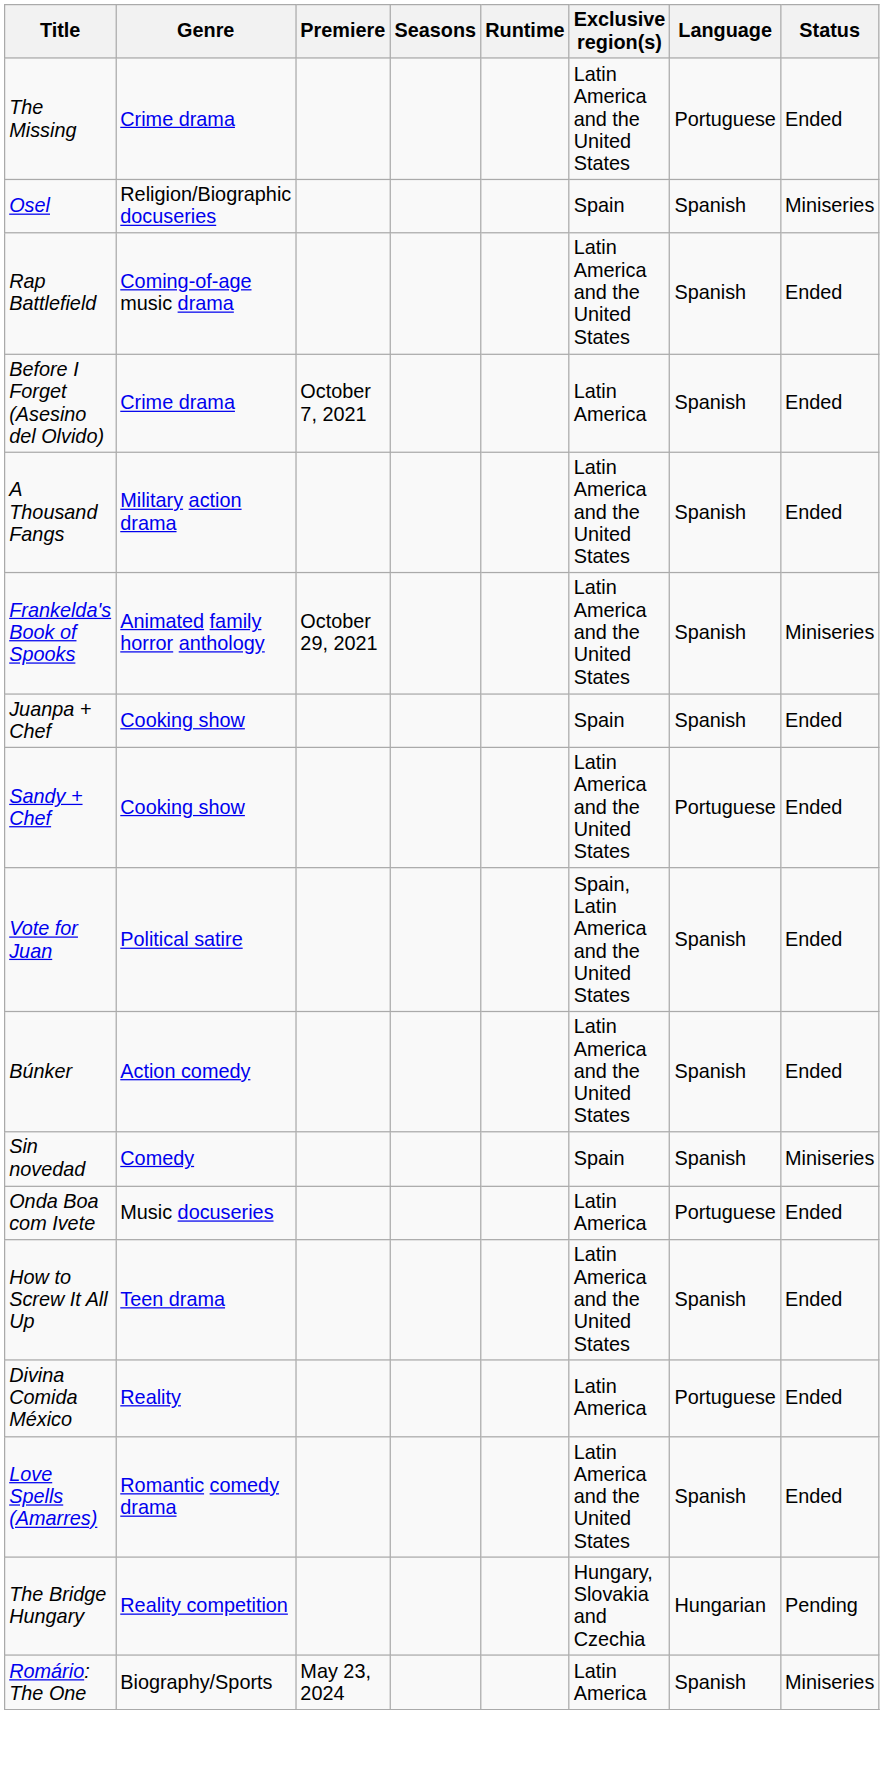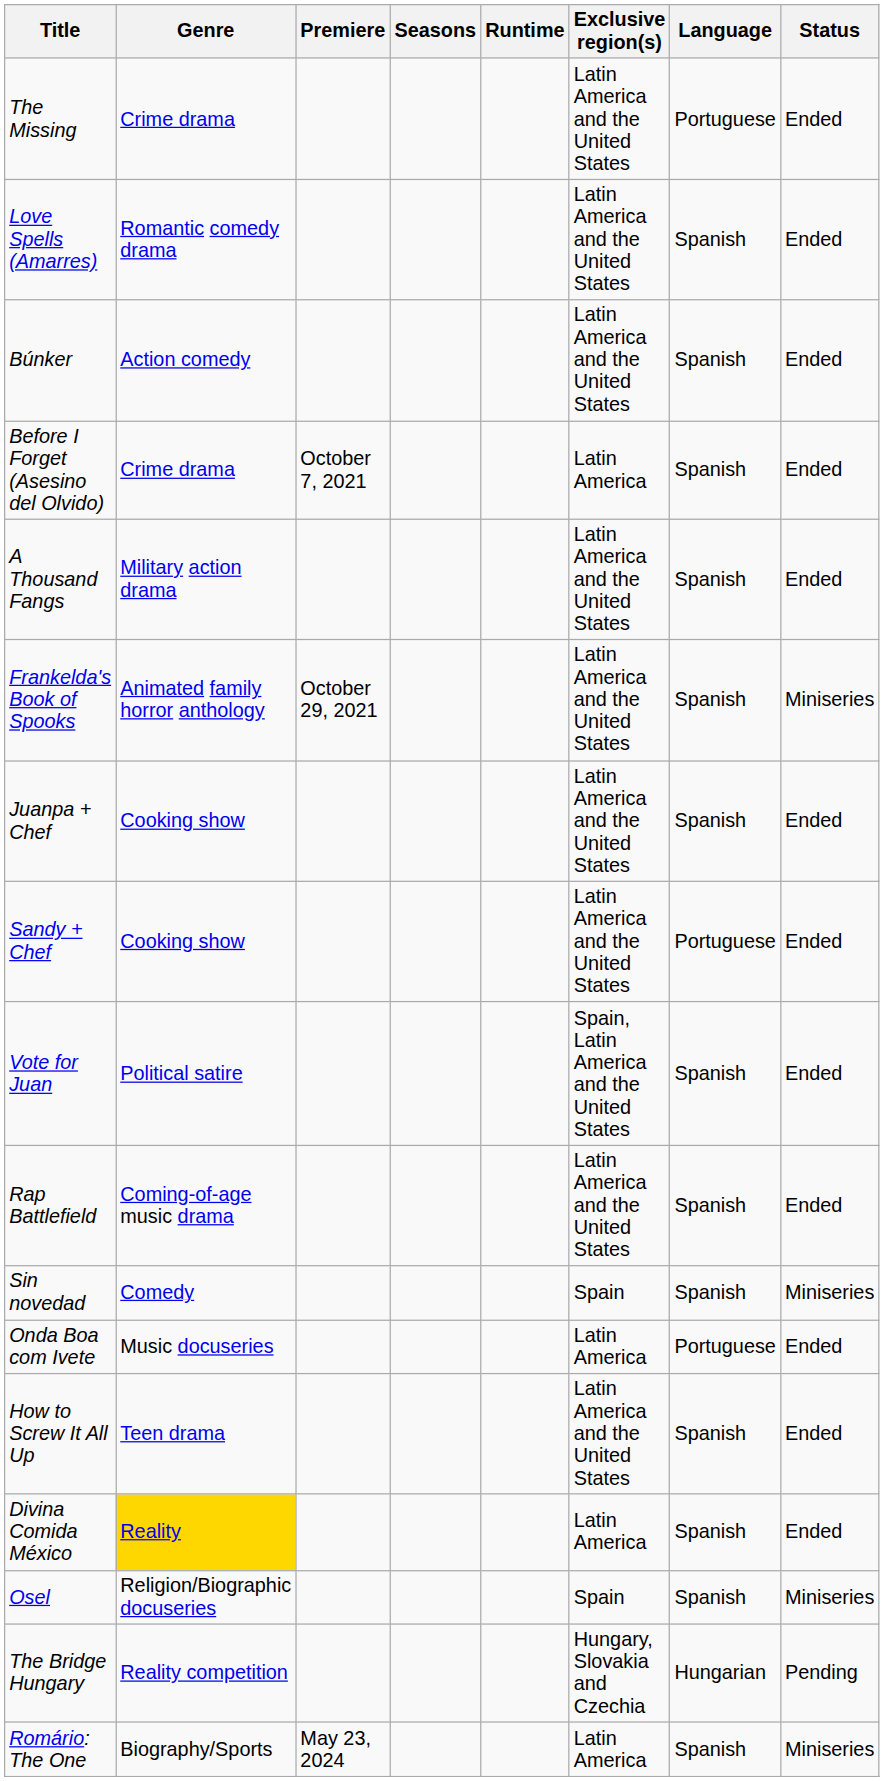rows swapped: Love Spells (Amarres) <-> Osel
rows swapped: Rap Battlefield <-> Búnker
Juanpa + Chef | Exclusive region(s): Spain -> Latin America and the United States
Divina Comida México | Genre: no background -> gold background
Divina Comida México | Language: Portuguese -> Spanish
